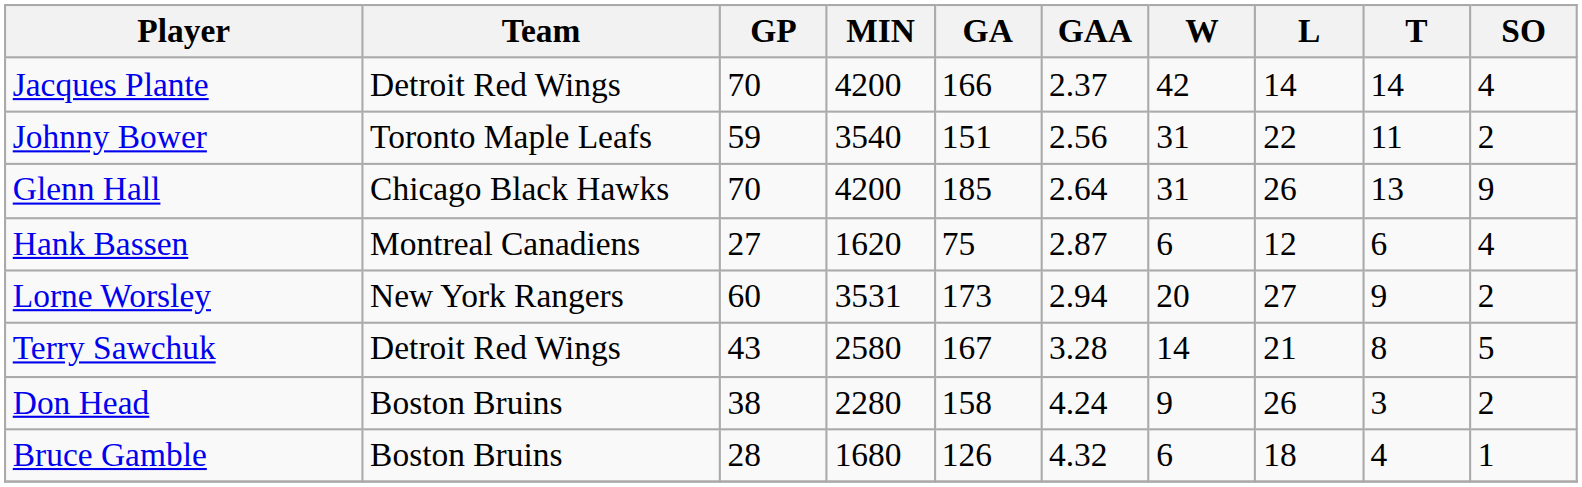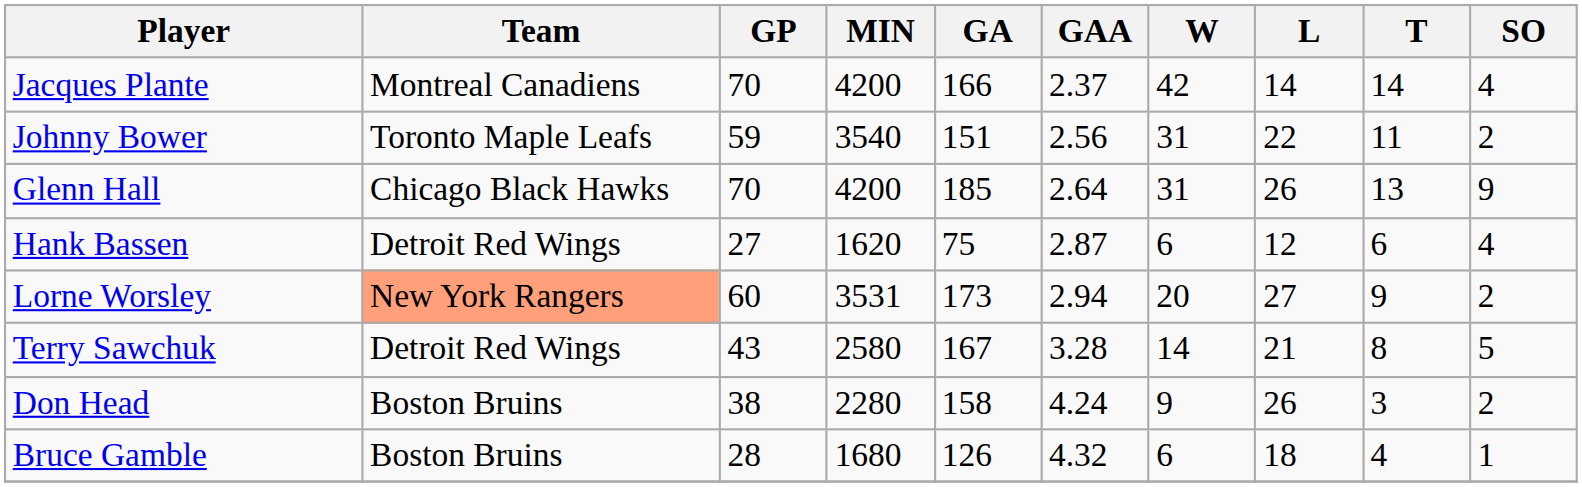Jacques Plante | Team: Detroit Red Wings -> Montreal Canadiens
Hank Bassen | Team: Montreal Canadiens -> Detroit Red Wings
Lorne Worsley | Team: no background -> lightsalmon background
